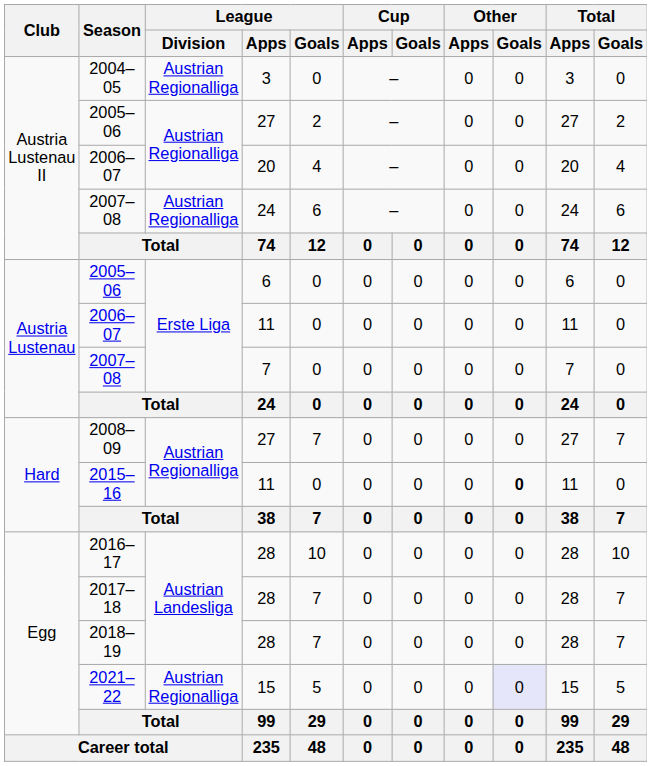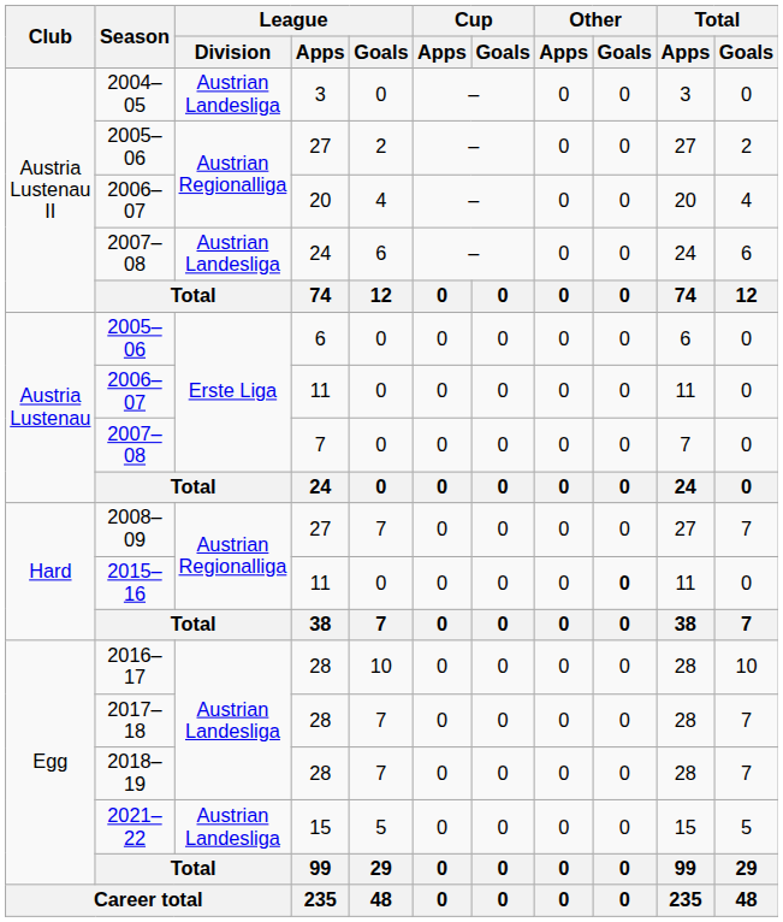2004–05 | League / Division: Austrian Regionalliga -> Austrian Landesliga
2007–08 / 24 | League / Division: Austrian Regionalliga -> Austrian Landesliga
2021–22 | League / Division: Austrian Regionalliga -> Austrian Landesliga
2021–22 | Other / Goals: lavender background -> no background
